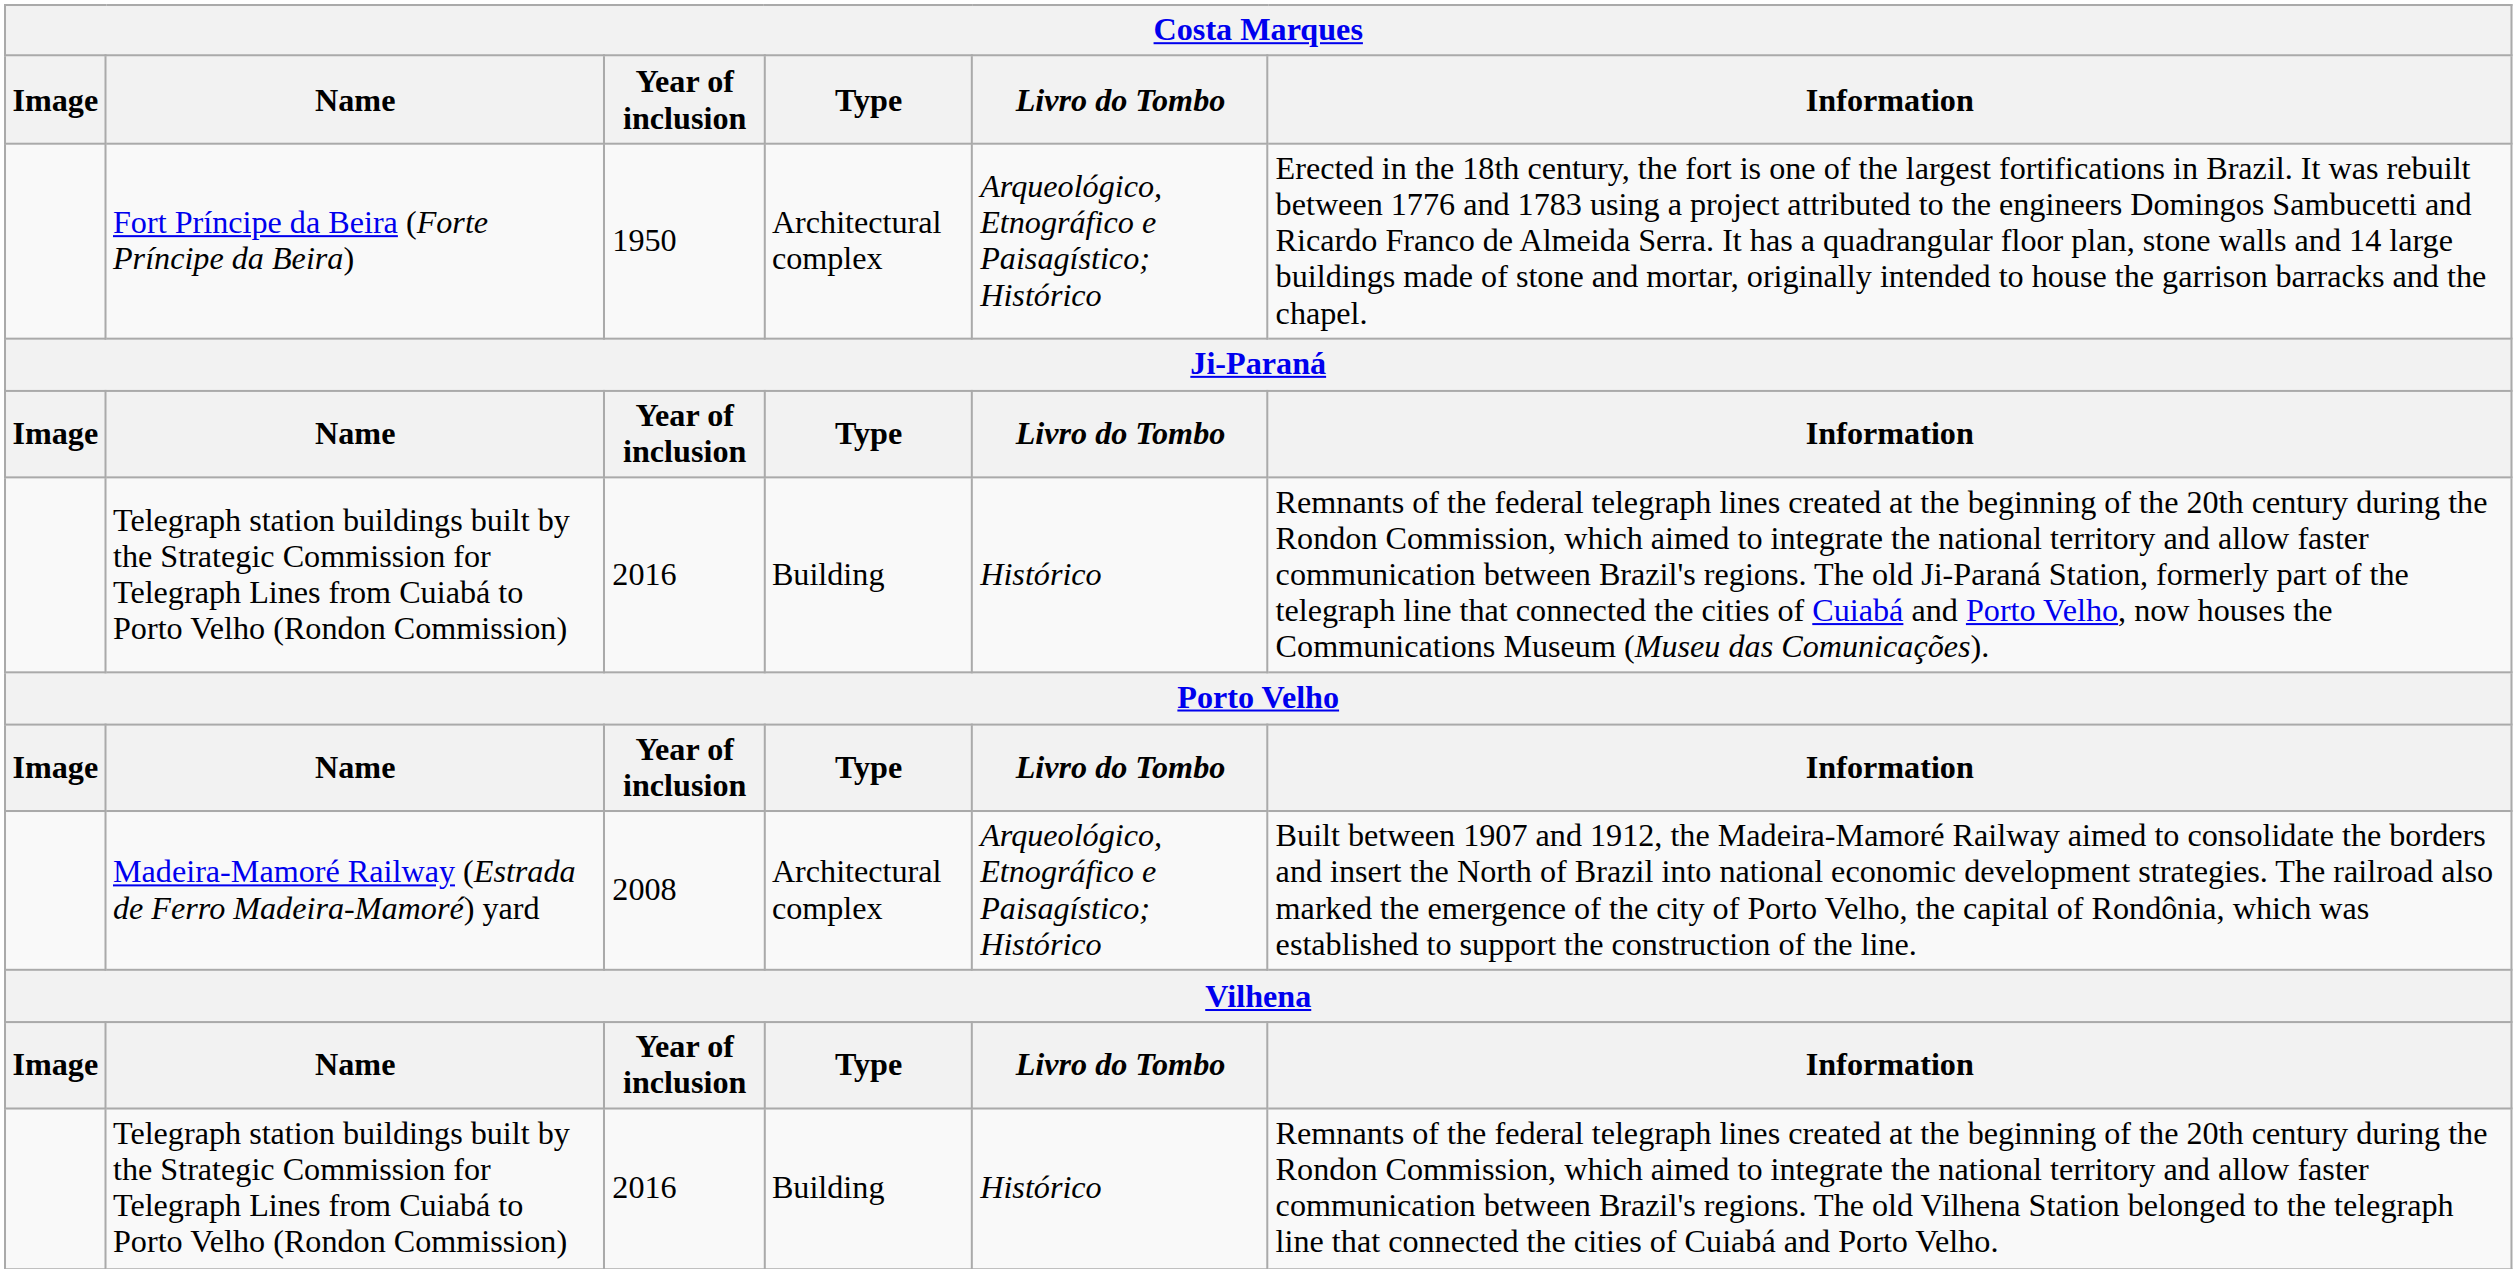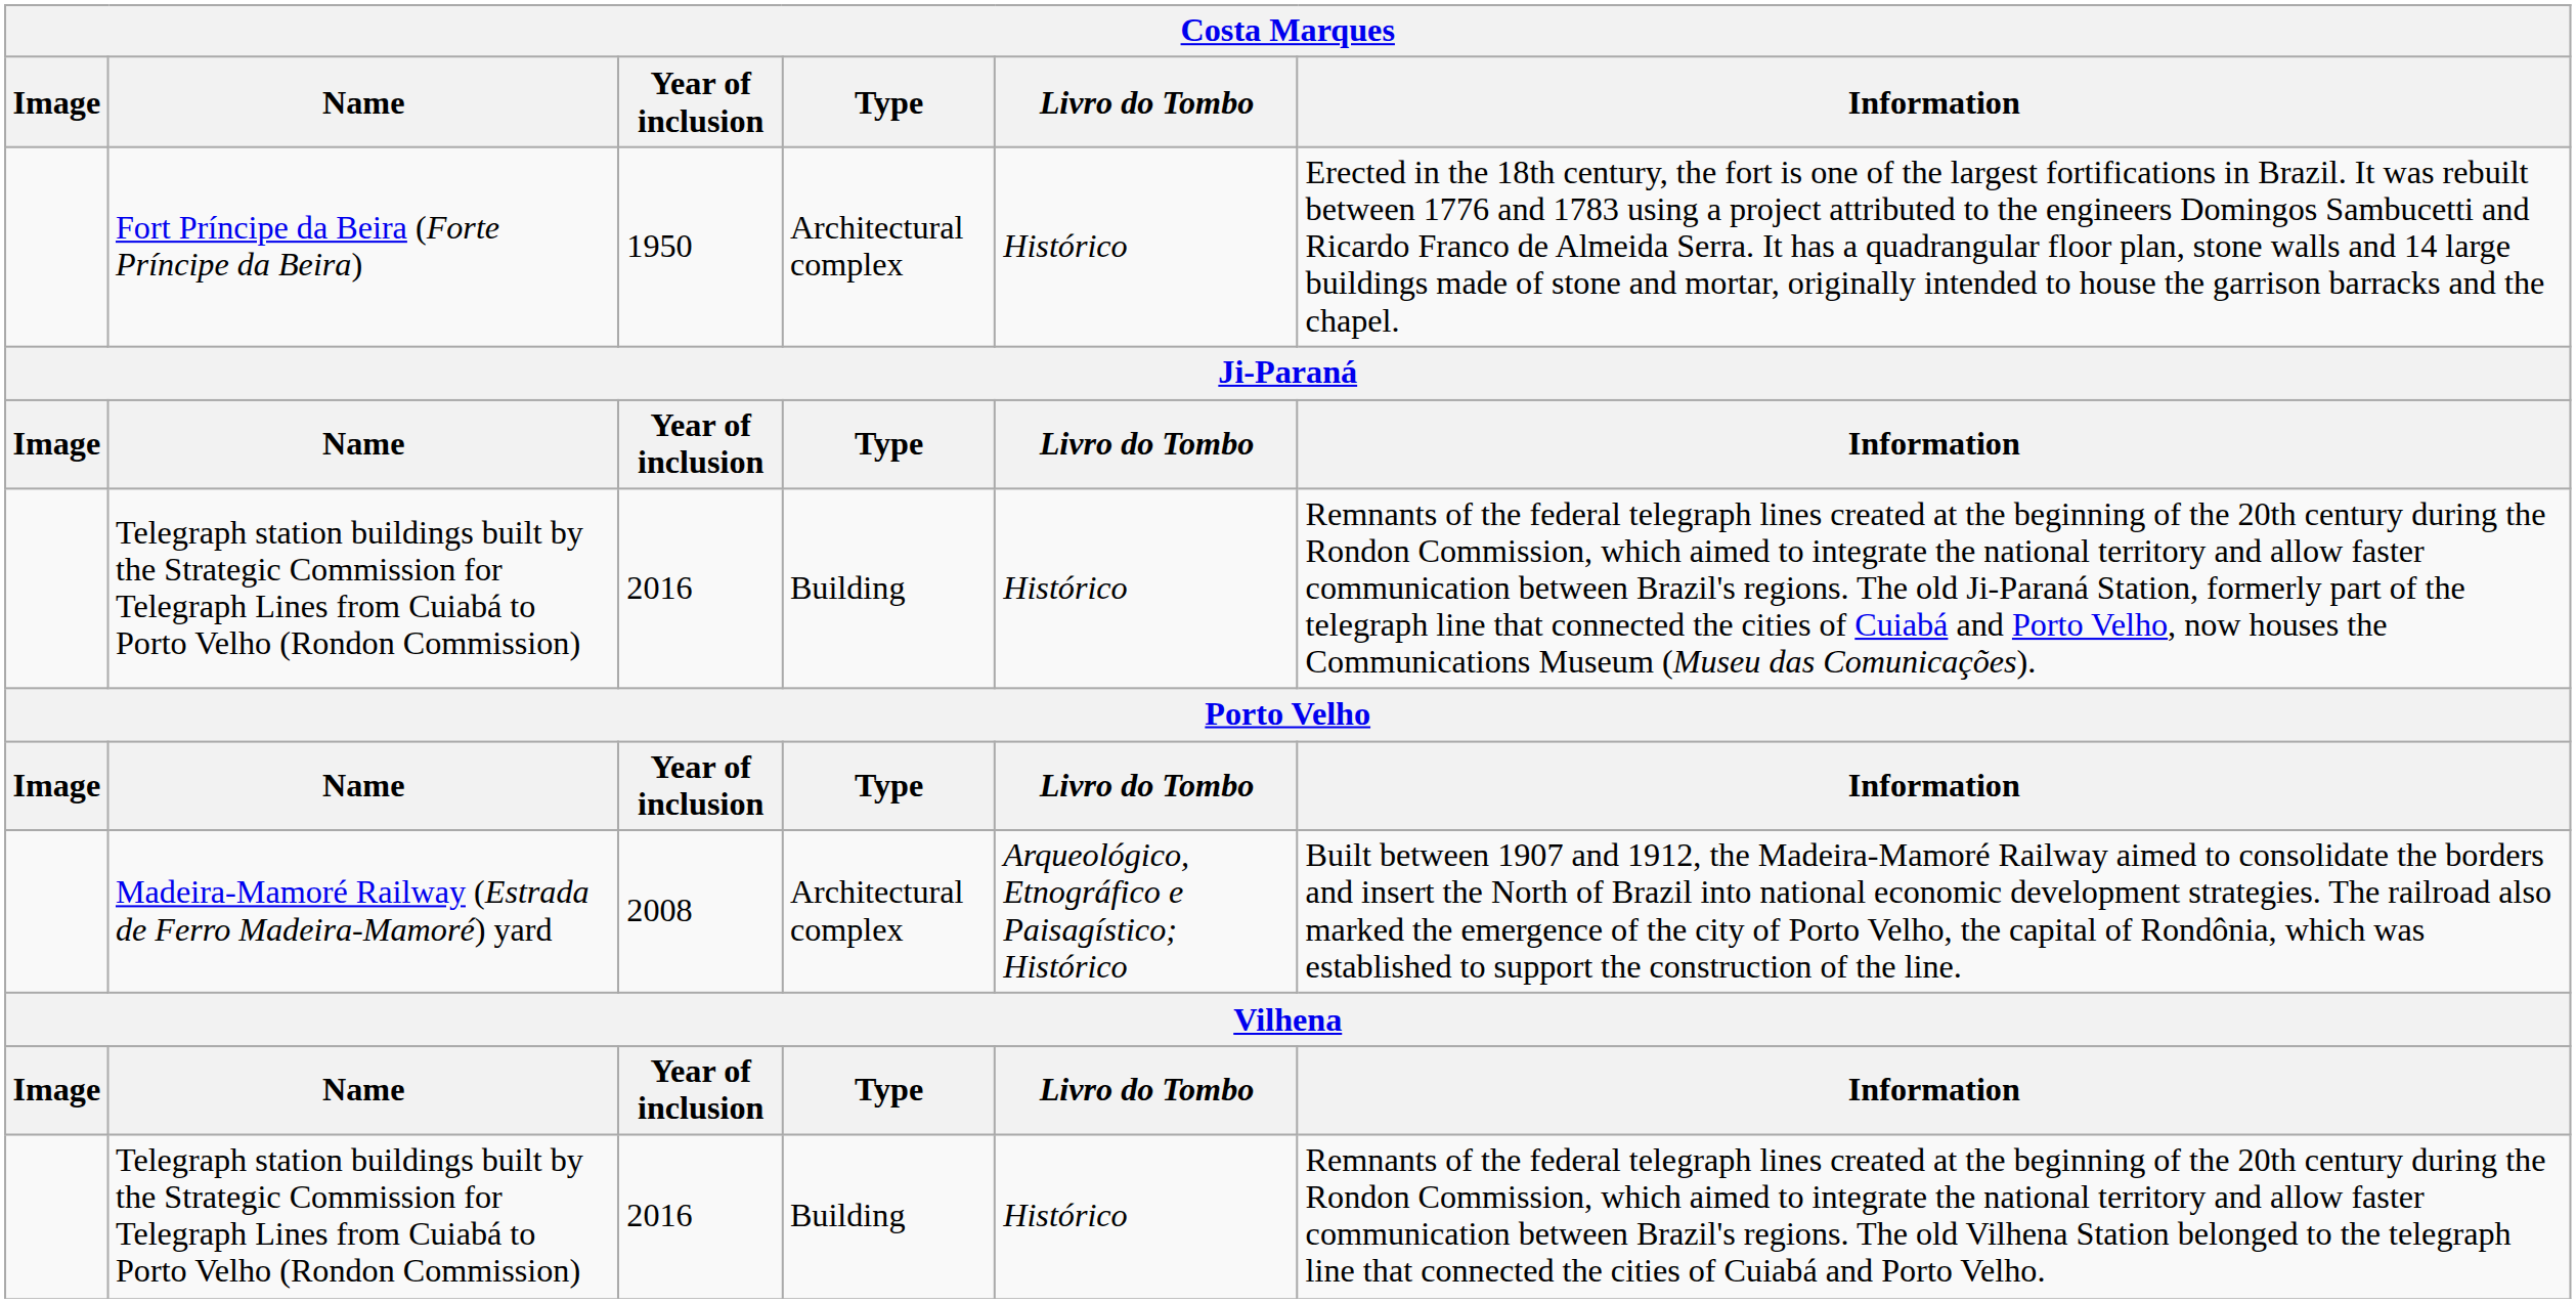Fort Príncipe da Beira (Forte Príncipe da Beira) | Livro do Tombo: Arqueológico, Etnográfico e Paisagístico; Histórico -> Histórico
